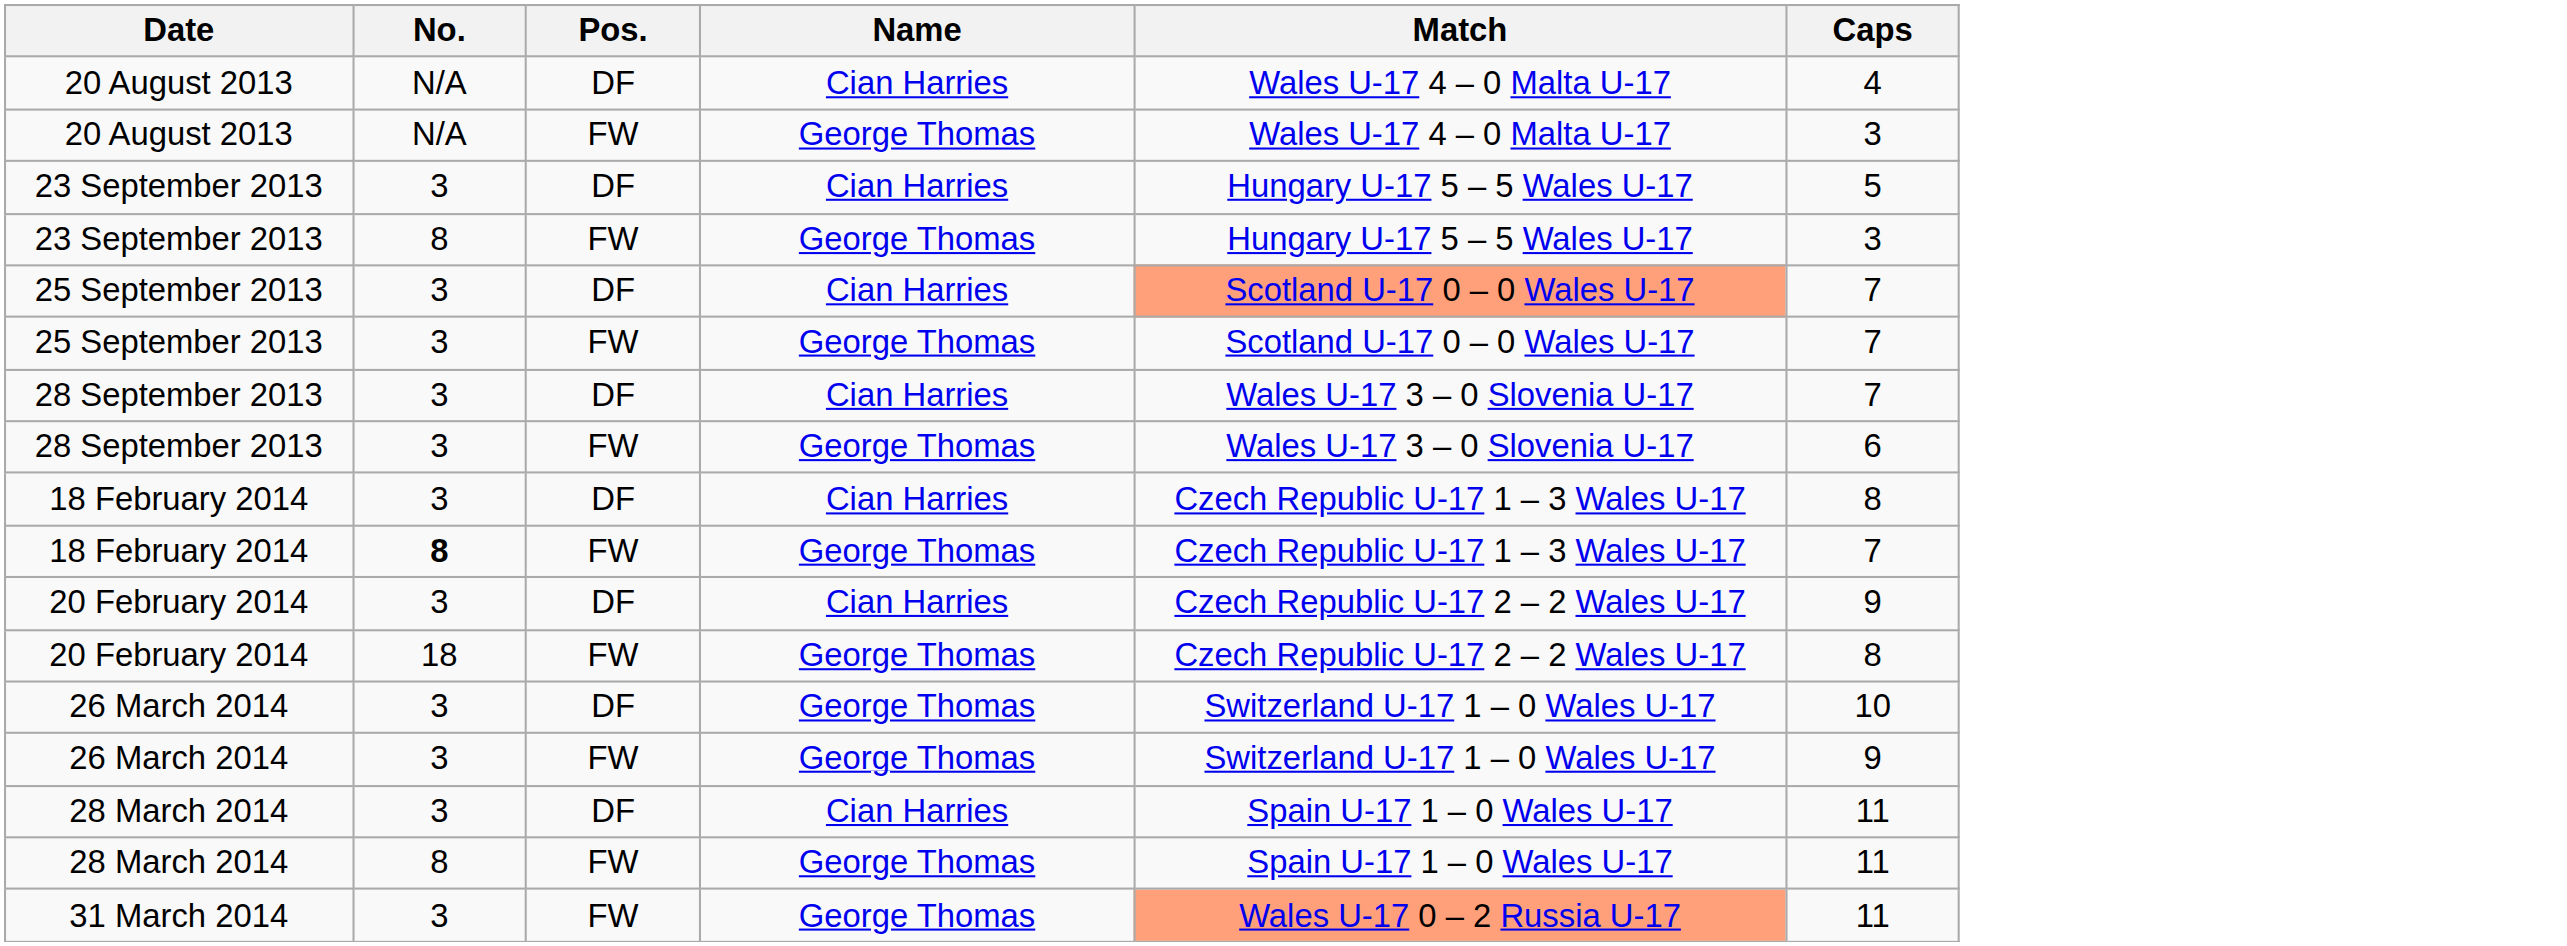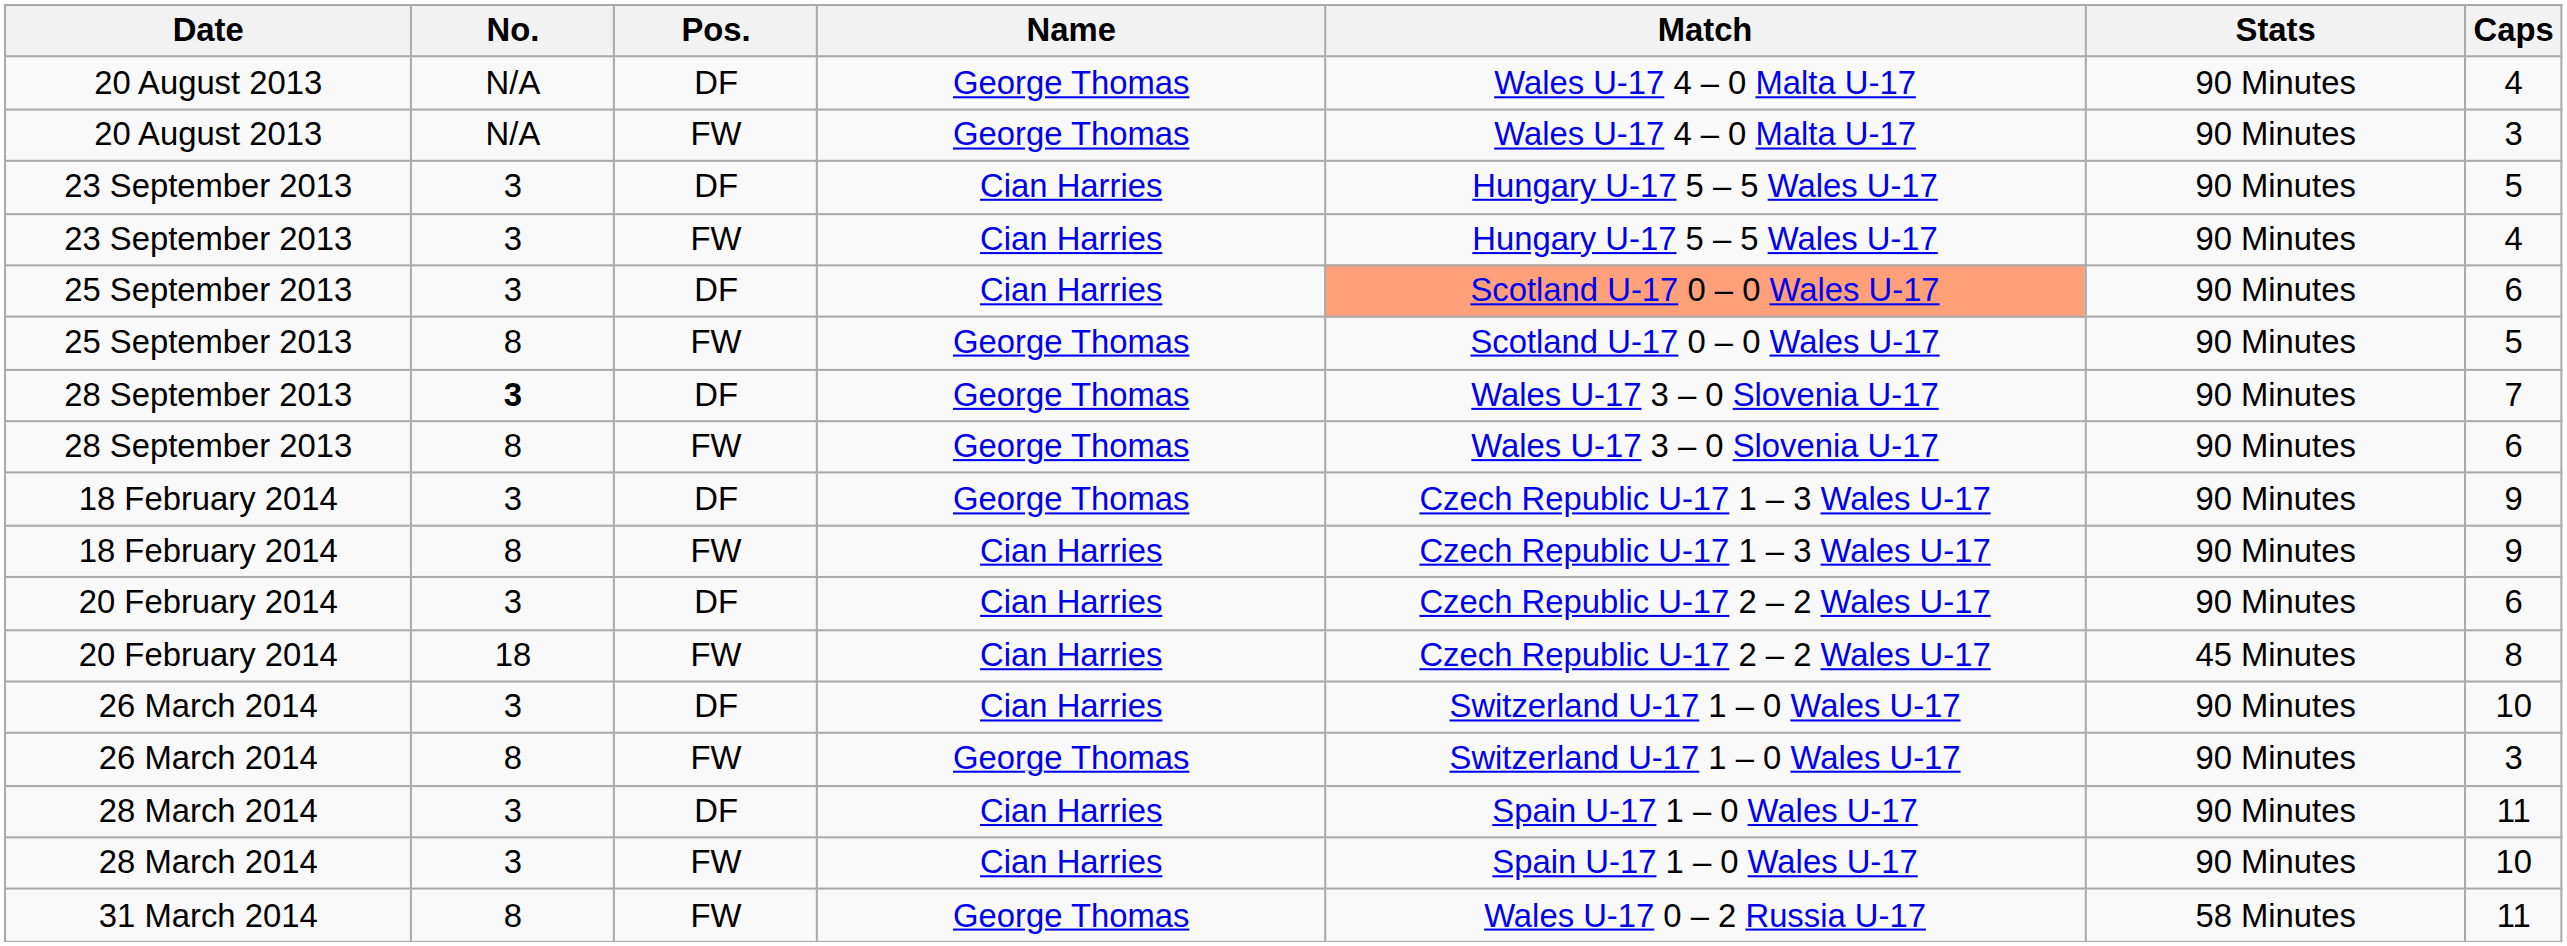+ column: Stats | 90 Minutes | 90 Minutes | 90 Minutes | 90 Minutes | 90 Minutes | 90 Minutes | 90 Minutes | 90 Minutes | 90 Minutes | 90 Minutes | 90 Minutes | 45 Minutes | 90 Minutes | 90 Minutes | 90 Minutes | 90 Minutes | 58 Minutes
20 August 2013 / DF | Name: Cian Harries -> George Thomas
23 September 2013 / FW | No.: 8 -> 3
23 September 2013 / FW | Name: George Thomas -> Cian Harries
23 September 2013 / FW | Caps: 3 -> 4
25 September 2013 / DF | Caps: 7 -> 6
25 September 2013 / FW | No.: 3 -> 8
25 September 2013 / FW | Caps: 7 -> 5
28 September 2013 / DF | No.: normal -> bold
28 September 2013 / DF | Name: Cian Harries -> George Thomas
28 September 2013 / FW | No.: 3 -> 8
18 February 2014 / DF | Name: Cian Harries -> George Thomas
18 February 2014 / DF | Caps: 8 -> 9
18 February 2014 / FW | No.: bold -> normal
18 February 2014 / FW | Name: George Thomas -> Cian Harries
18 February 2014 / FW | Caps: 7 -> 9
20 February 2014 / DF | Caps: 9 -> 6
20 February 2014 / FW | Name: George Thomas -> Cian Harries
26 March 2014 / DF | Name: George Thomas -> Cian Harries
26 March 2014 / FW | No.: 3 -> 8
26 March 2014 / FW | Caps: 9 -> 3
28 March 2014 / FW | No.: 8 -> 3
28 March 2014 / FW | Name: George Thomas -> Cian Harries
28 March 2014 / FW | Caps: 11 -> 10
31 March 2014 | No.: 3 -> 8
31 March 2014 | Match: lightsalmon background -> no background
